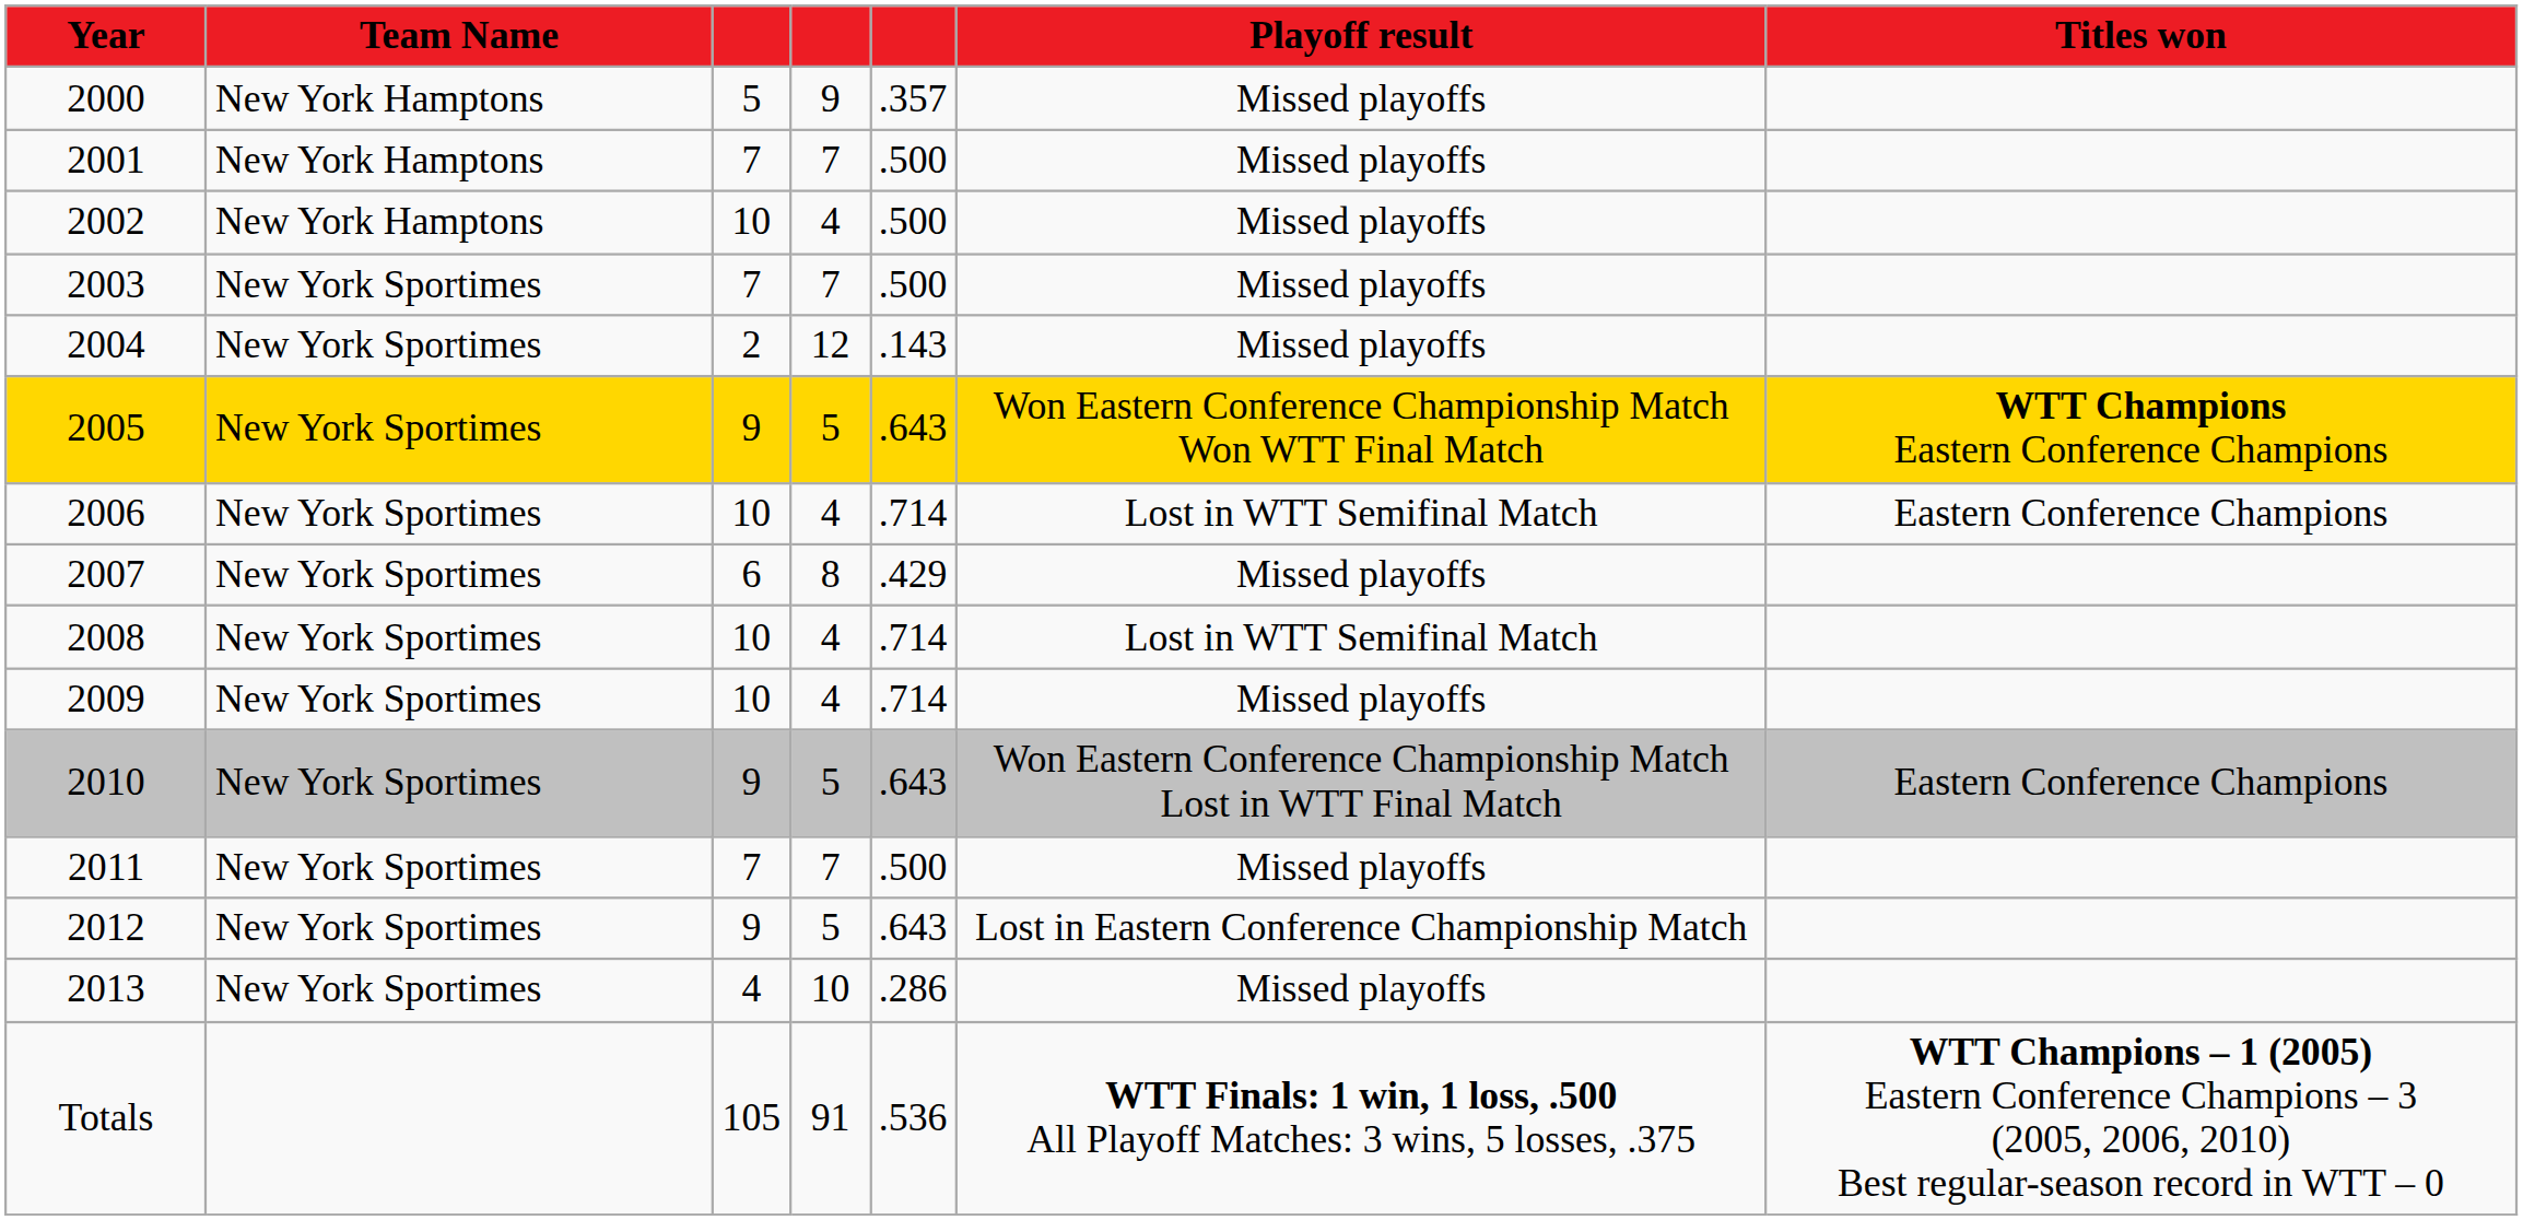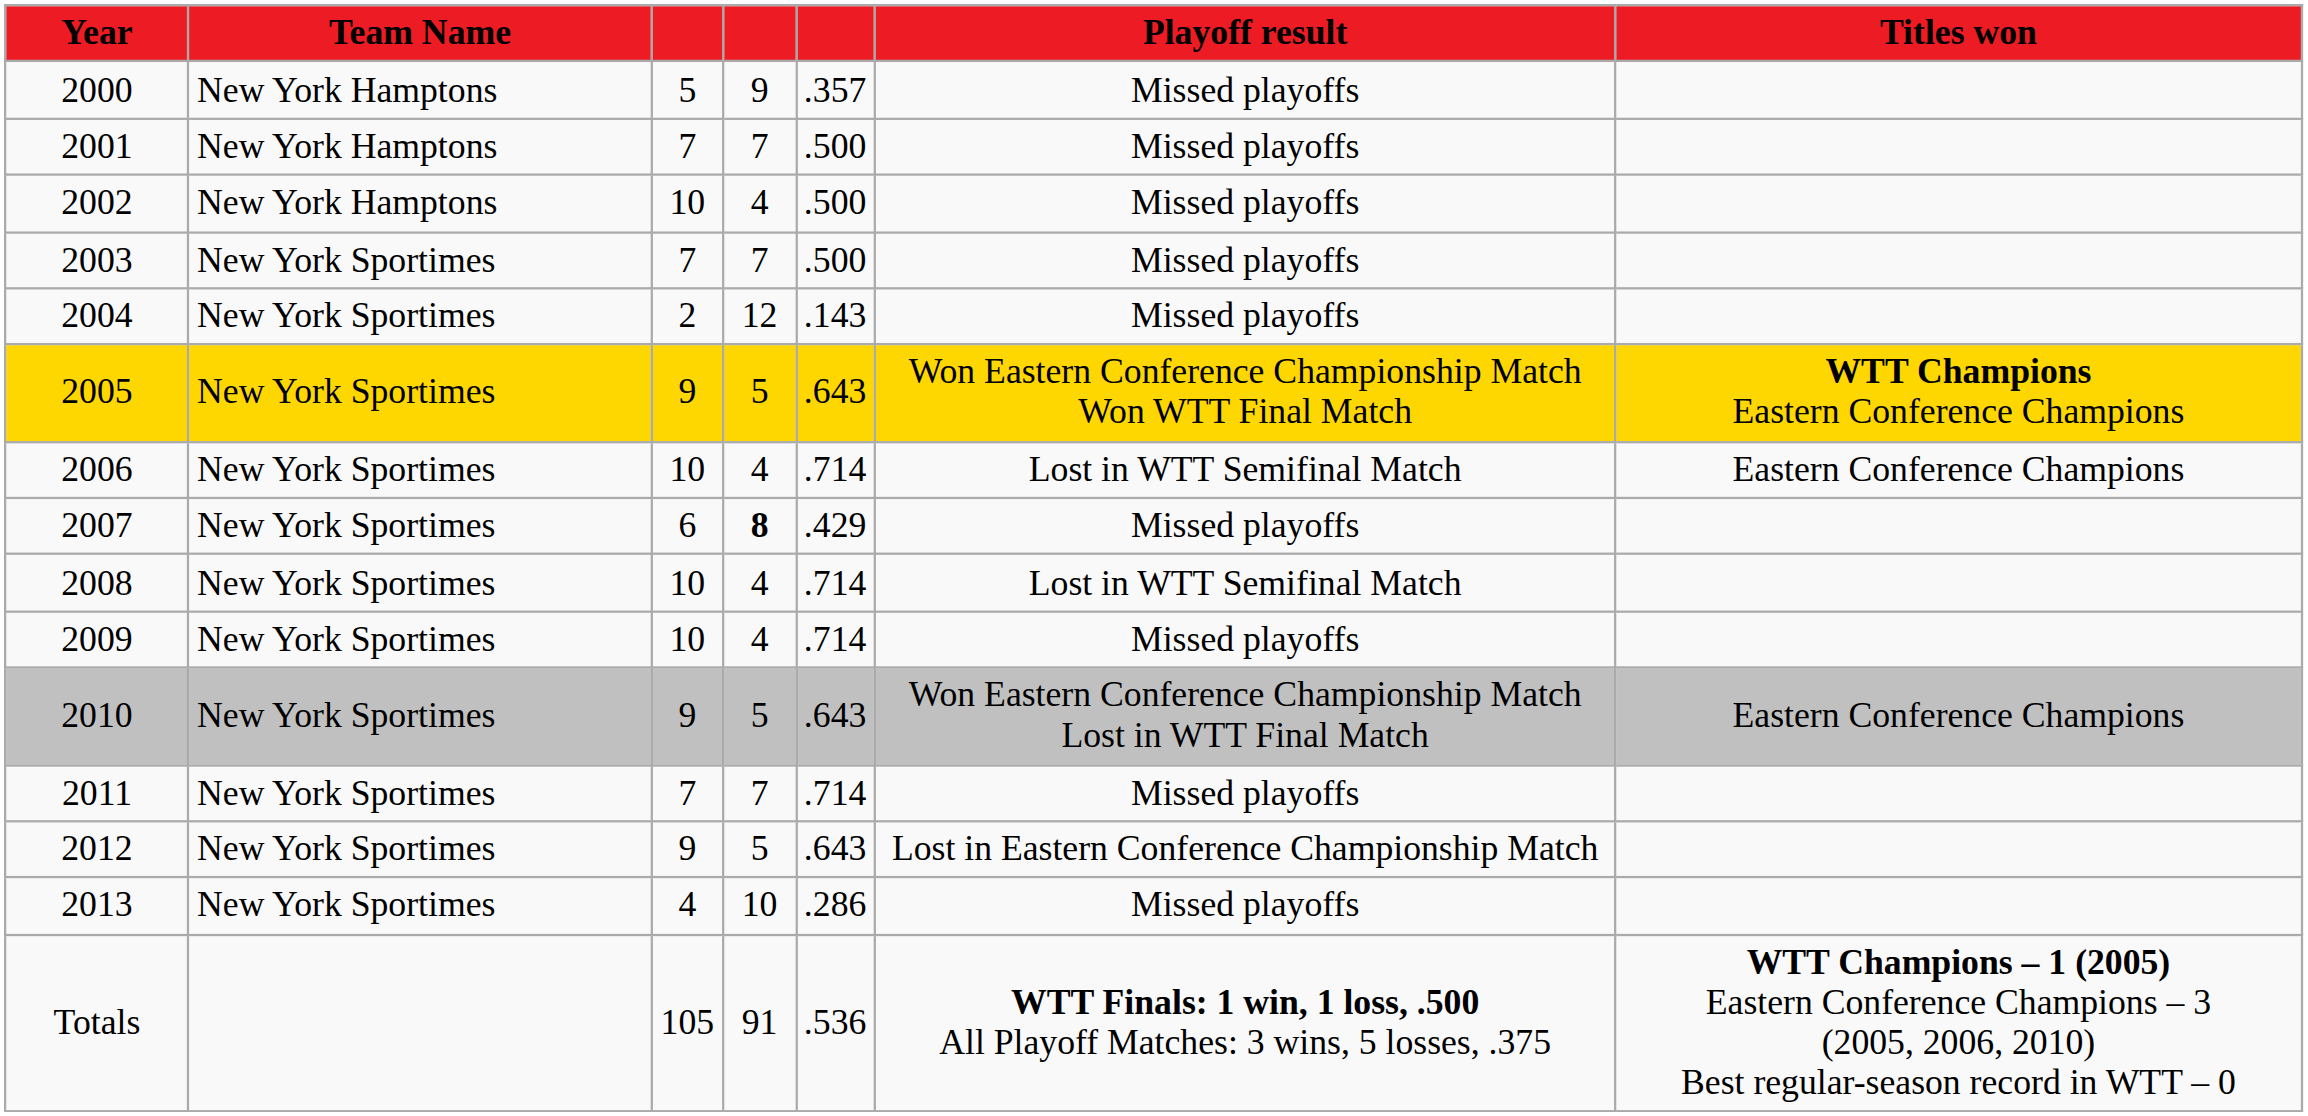2007 | column 4: normal -> bold
2011 | column 5: .500 -> .714
